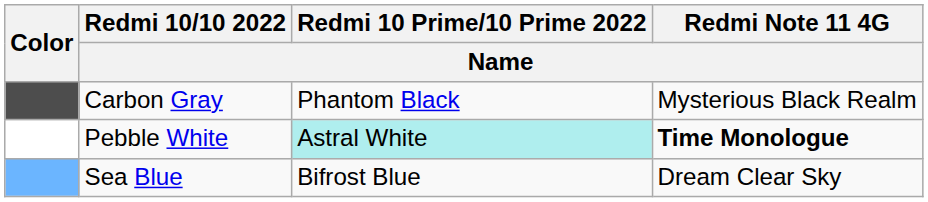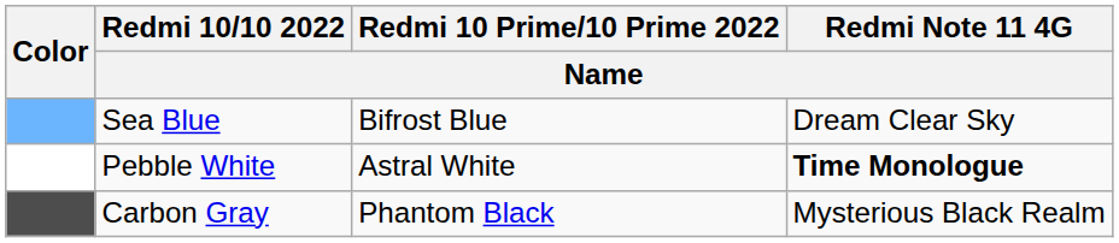rows swapped: Carbon Gray <-> Sea Blue
Pebble White | Redmi 10 Prime/10 Prime 2022 / Name: paleturquoise background -> no background
